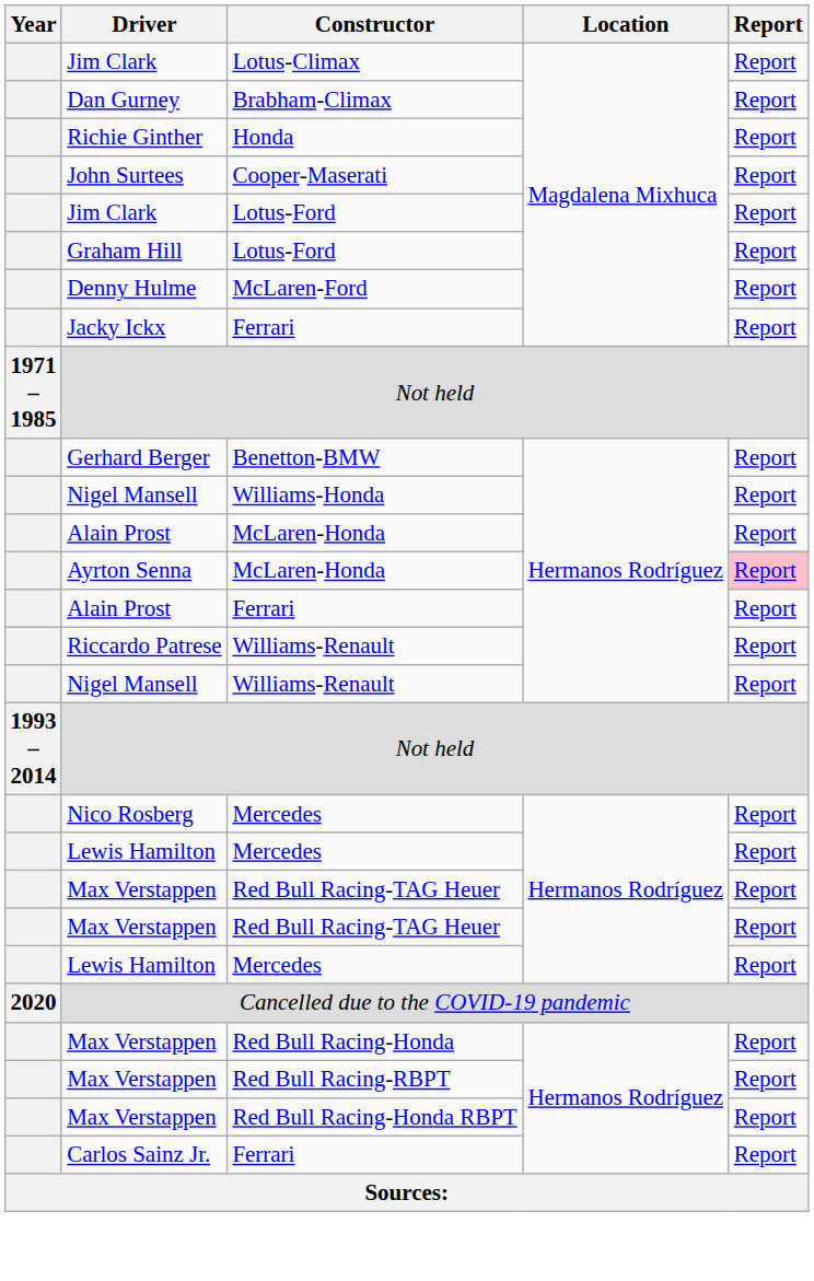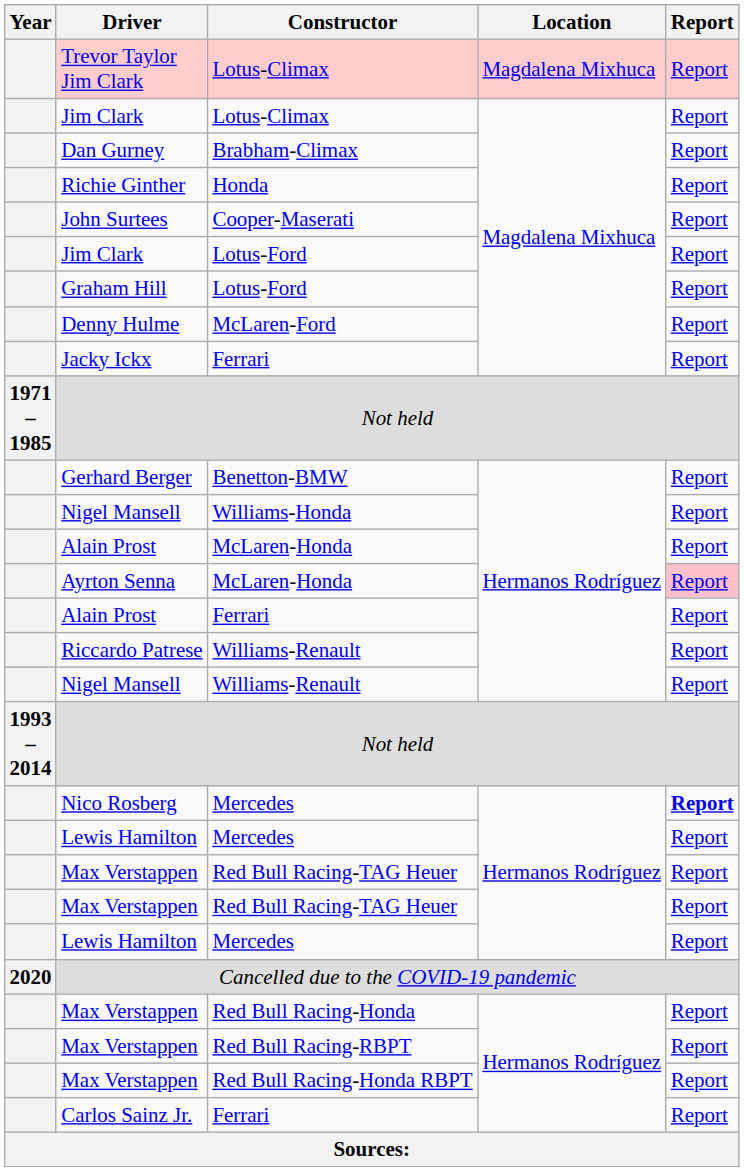+ row: Trevor Taylor Jim Clark | Lotus-Climax | Magdalena Mixhuca | Report
Nico Rosberg | Report: normal -> bold
